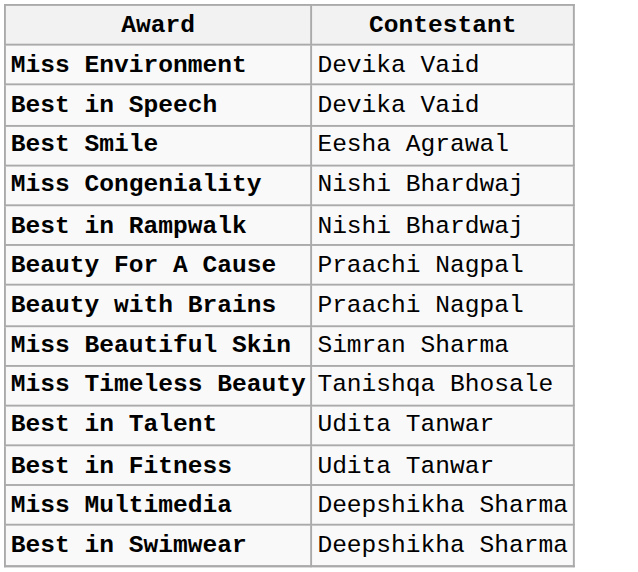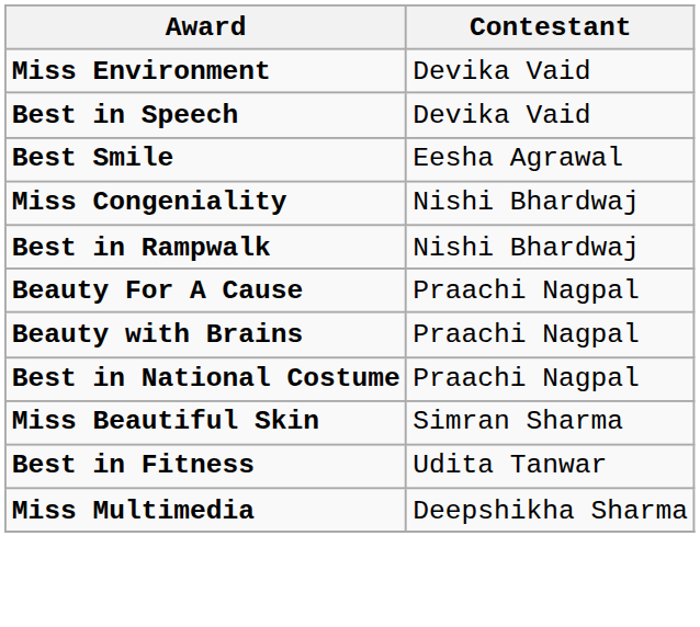+ row: Best in National Costume | Praachi Nagpal
- row: Miss Timeless Beauty | Tanishqa Bhosale
- row: Best in Talent | Udita Tanwar
- row: Best in Swimwear | Deepshikha Sharma
